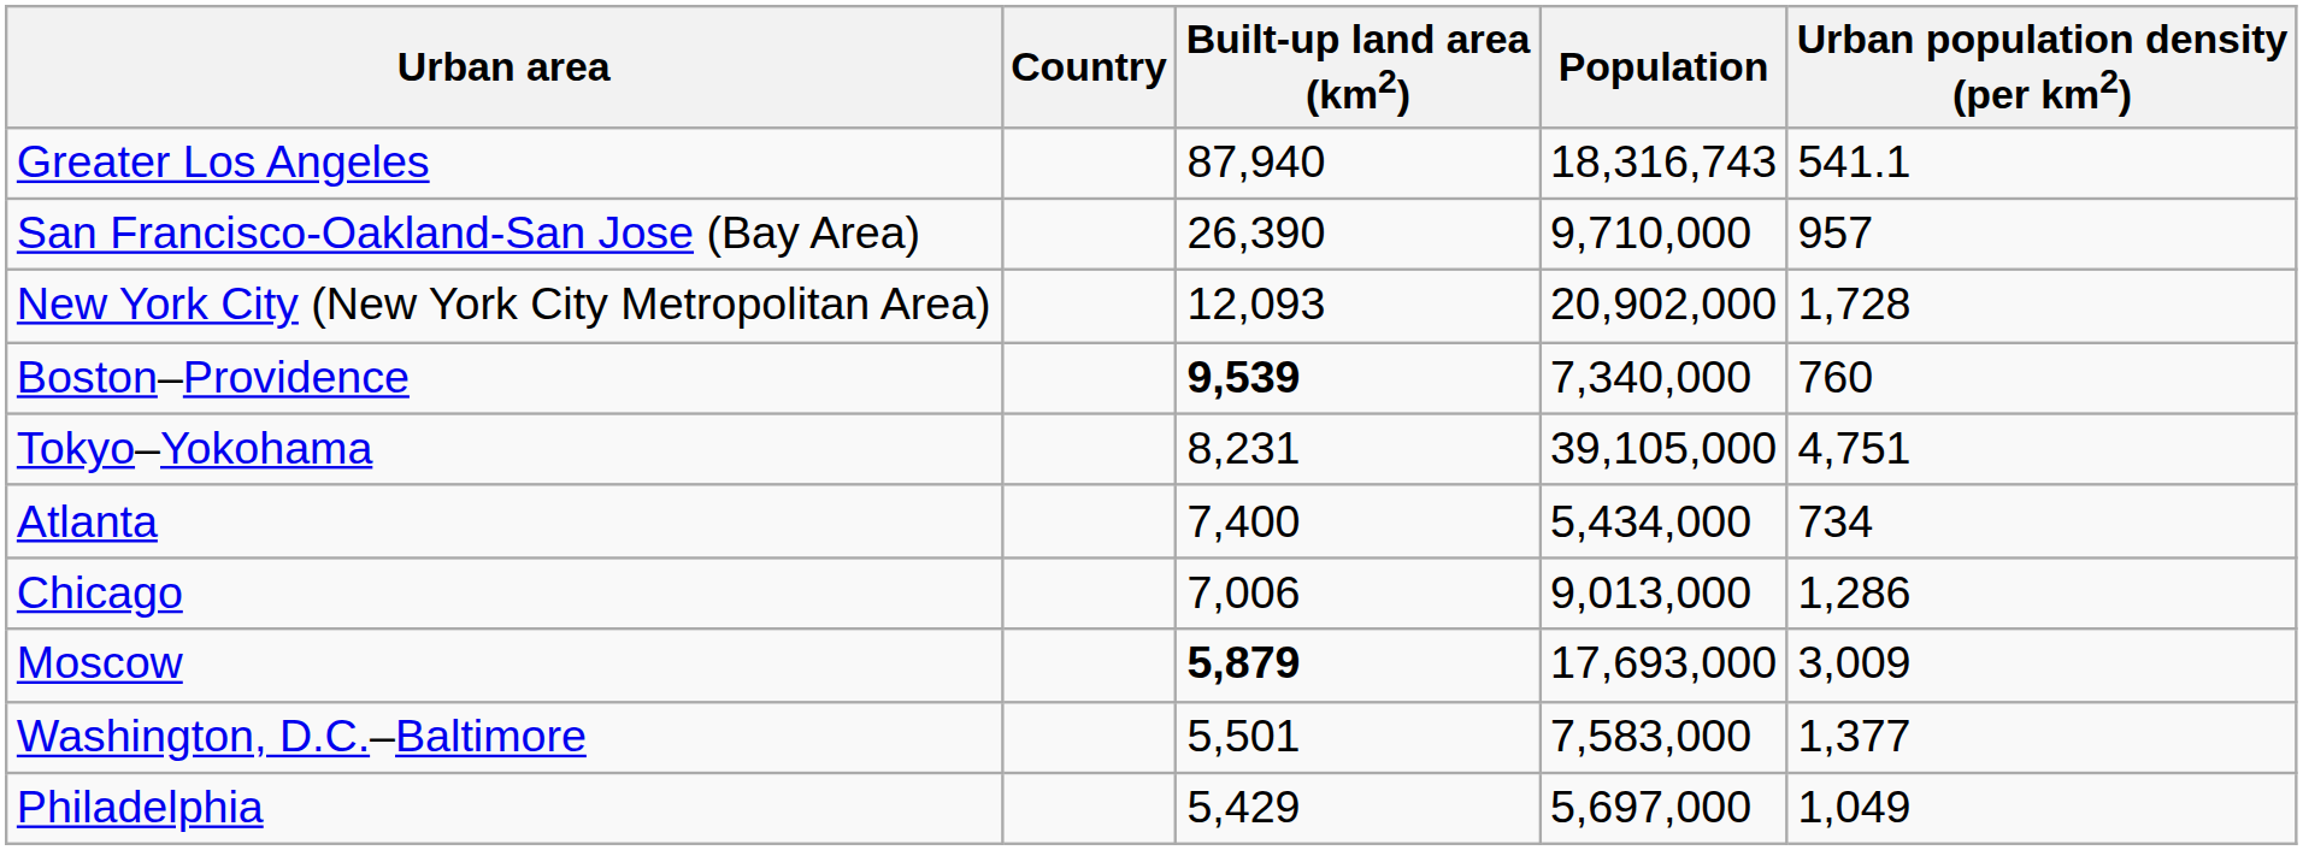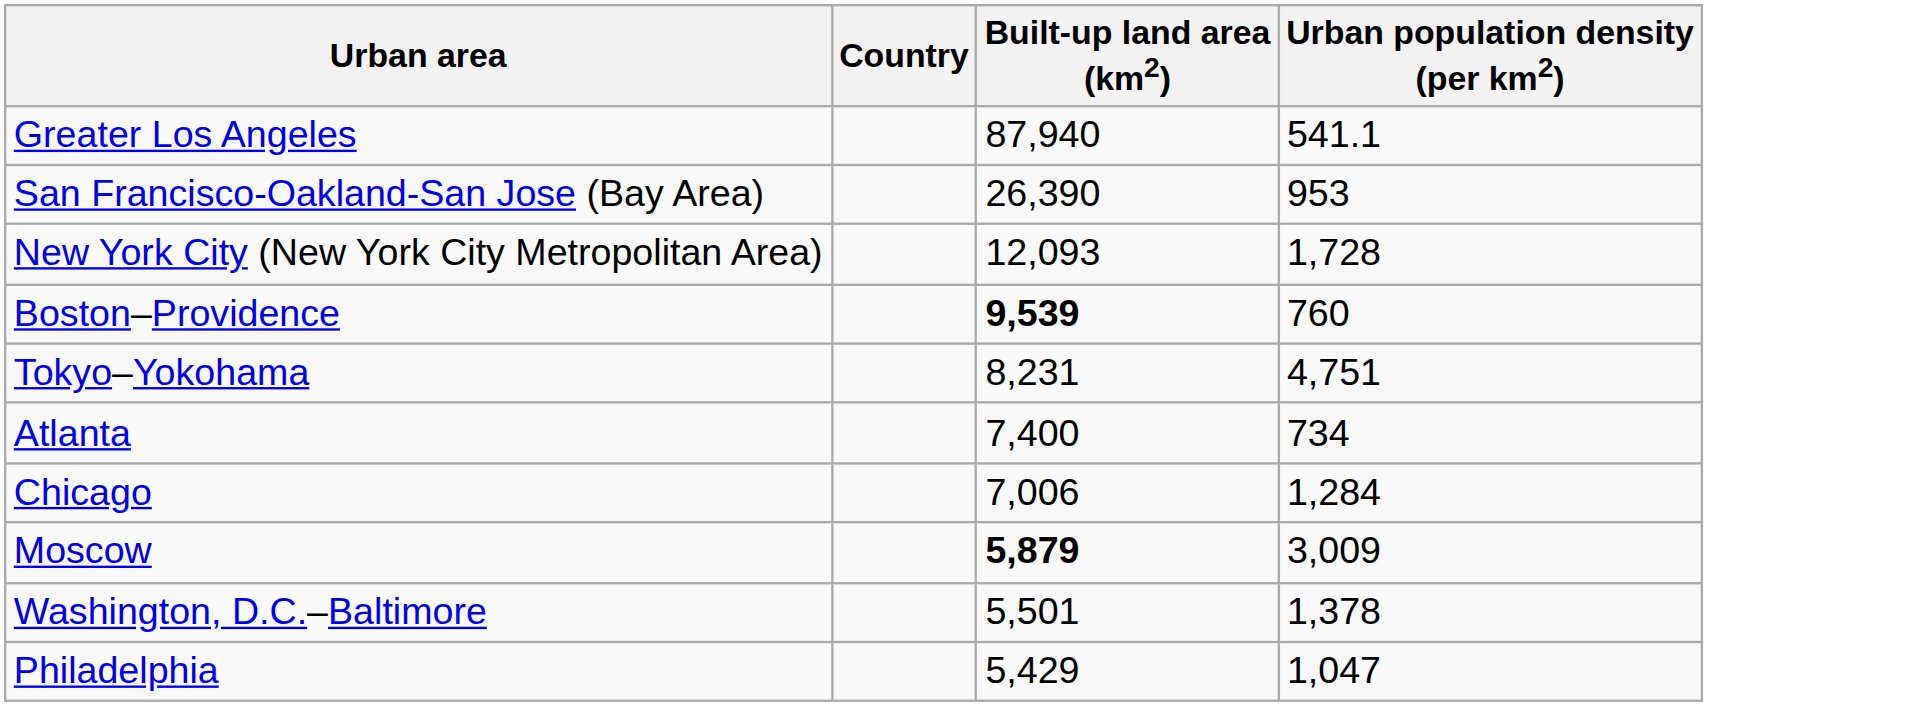- column: Population | 18,316,743 | 9,710,000 | 20,902,000 | 7,340,000 | 39,105,000 | 5,434,000 | 9,013,000 | 17,693,000 | 7,583,000 | 5,697,000
San Francisco-Oakland-San Jose (Bay Area) | Urban population density (per km2): 957 -> 953
Chicago | Urban population density (per km2): 1,286 -> 1,284
Washington, D.C.–Baltimore | Urban population density (per km2): 1,377 -> 1,378
Philadelphia | Urban population density (per km2): 1,049 -> 1,047
